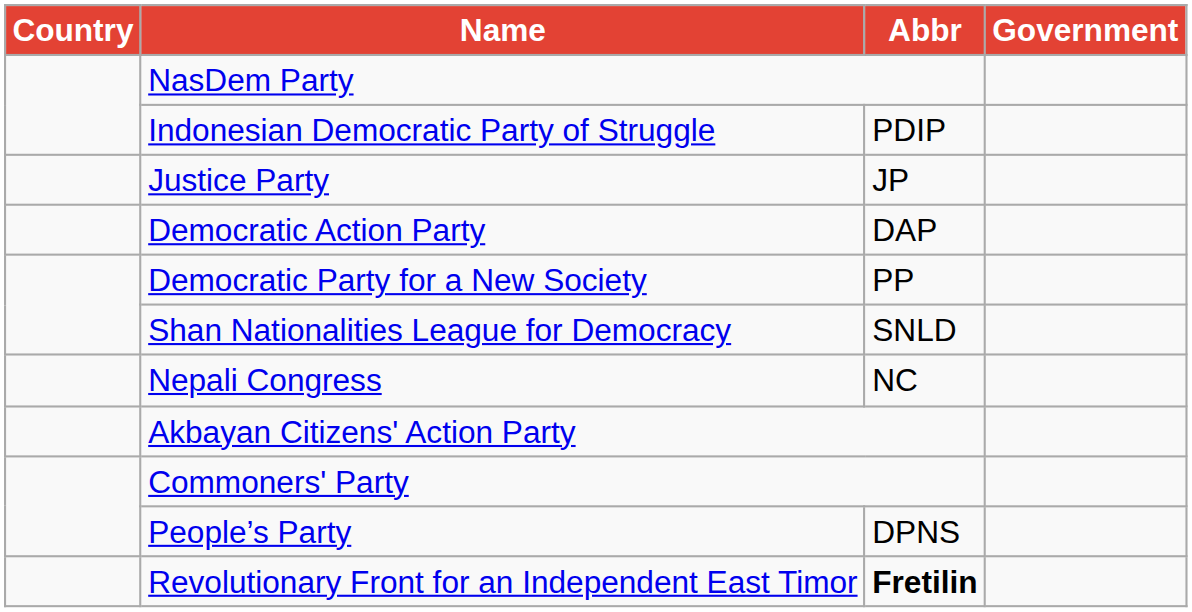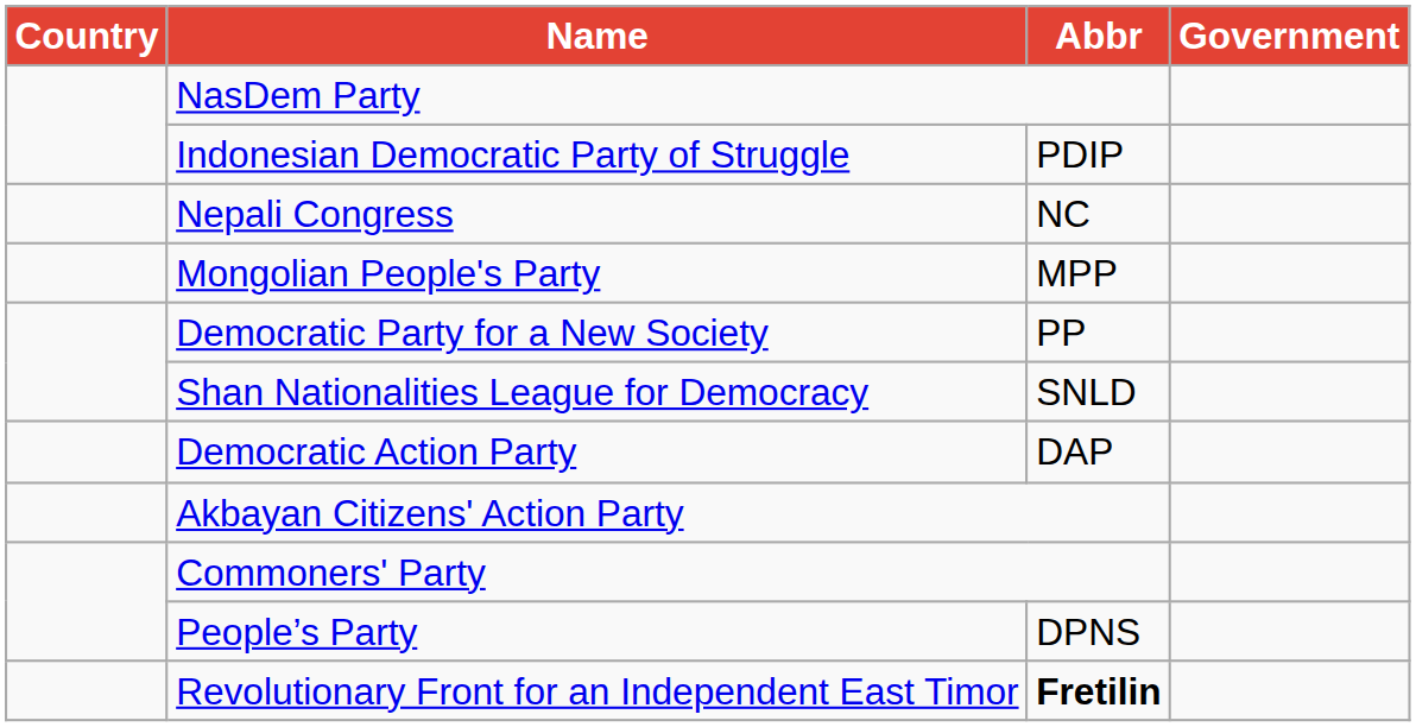- row: Justice Party | JP
rows swapped: Democratic Action Party <-> Nepali Congress
+ row: Mongolian People's Party | MPP
